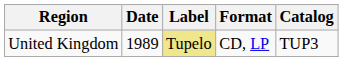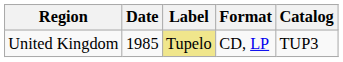United Kingdom | Date: 1989 -> 1985
